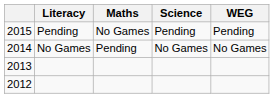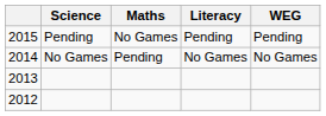columns swapped: Literacy <-> Science
